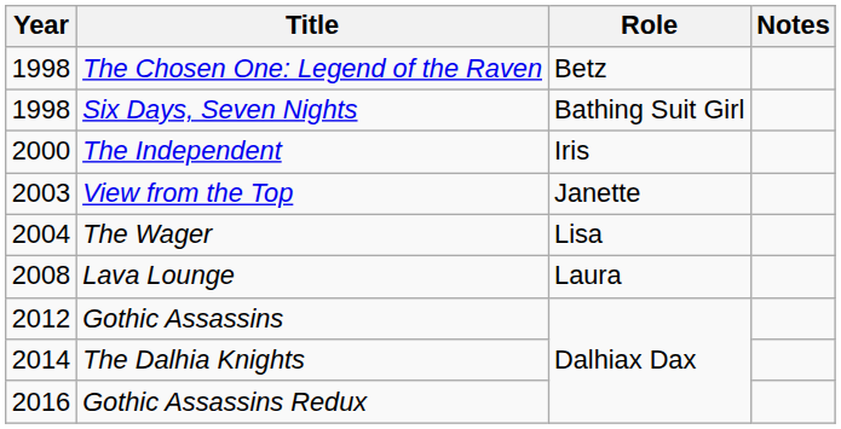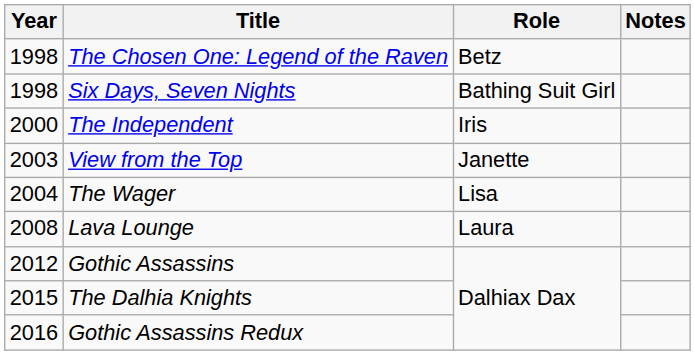The Dalhia Knights | Year: 2014 -> 2015
